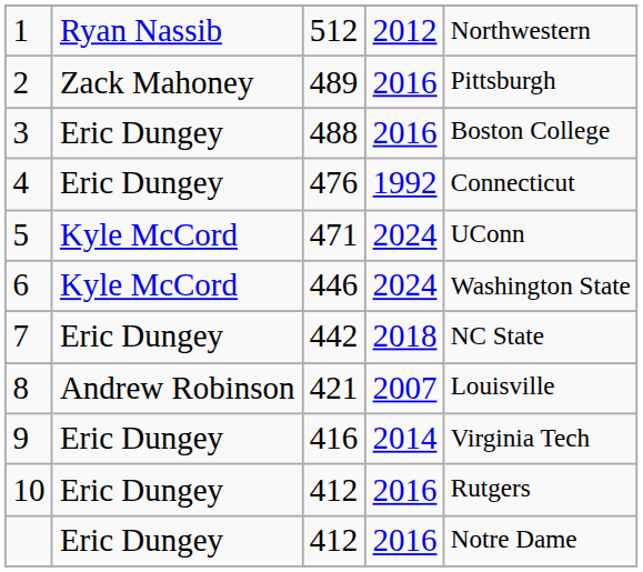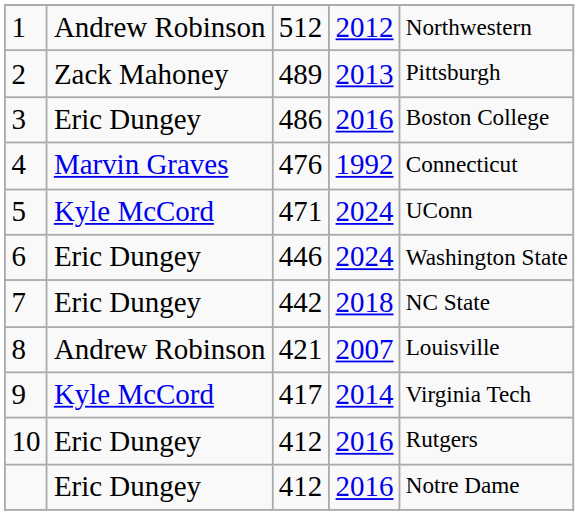1 | column 2: Ryan Nassib -> Andrew Robinson
2 | column 4: 2016 -> 2013
3 | column 3: 488 -> 486
4 | column 2: Eric Dungey -> Marvin Graves
6 | column 2: Kyle McCord -> Eric Dungey
9 | column 2: Eric Dungey -> Kyle McCord
9 | column 3: 416 -> 417
